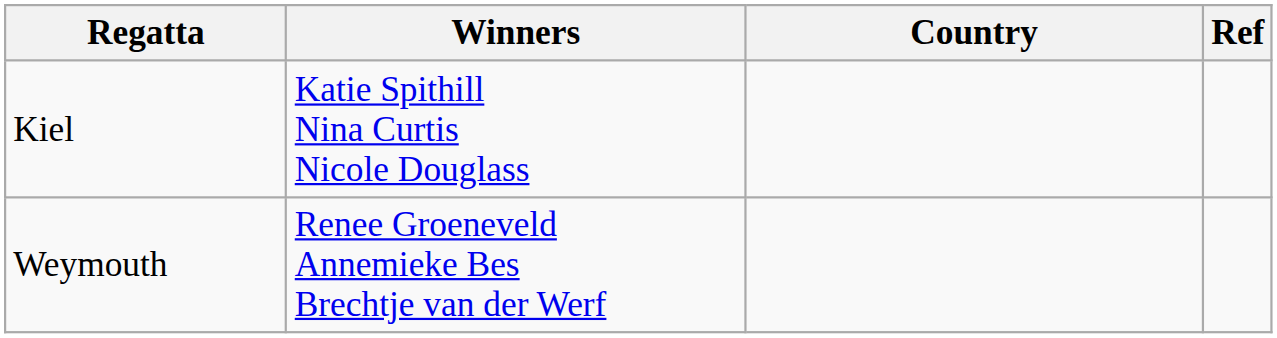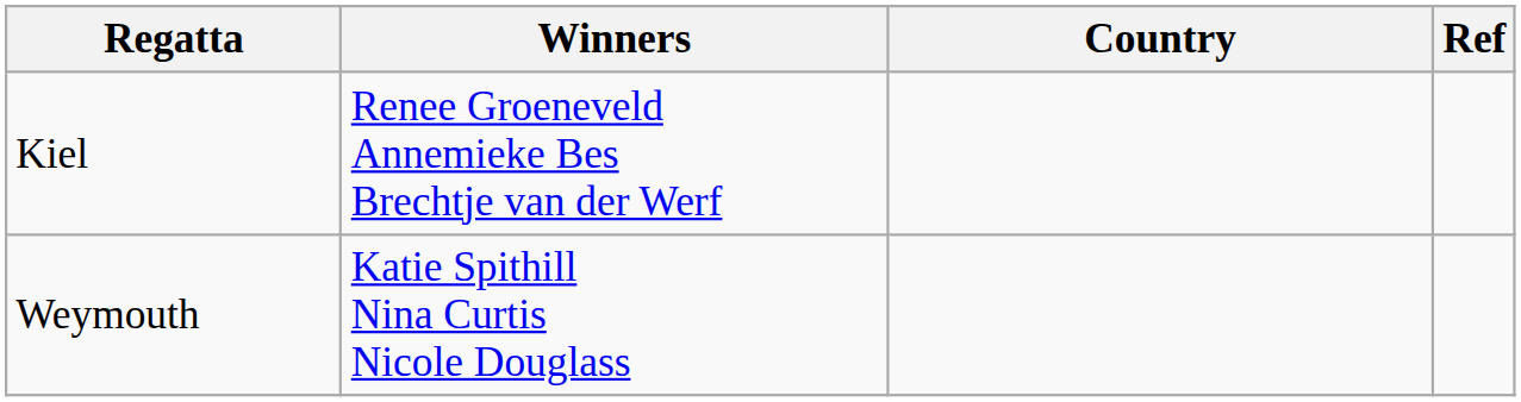Kiel | Winners: Katie Spithill Nina Curtis Nicole Douglass -> Renee Groeneveld Annemieke Bes Brechtje van der Werf
Weymouth | Winners: Renee Groeneveld Annemieke Bes Brechtje van der Werf -> Katie Spithill Nina Curtis Nicole Douglass
